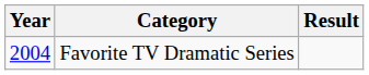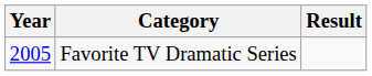Favorite TV Dramatic Series | Year: 2004 -> 2005
